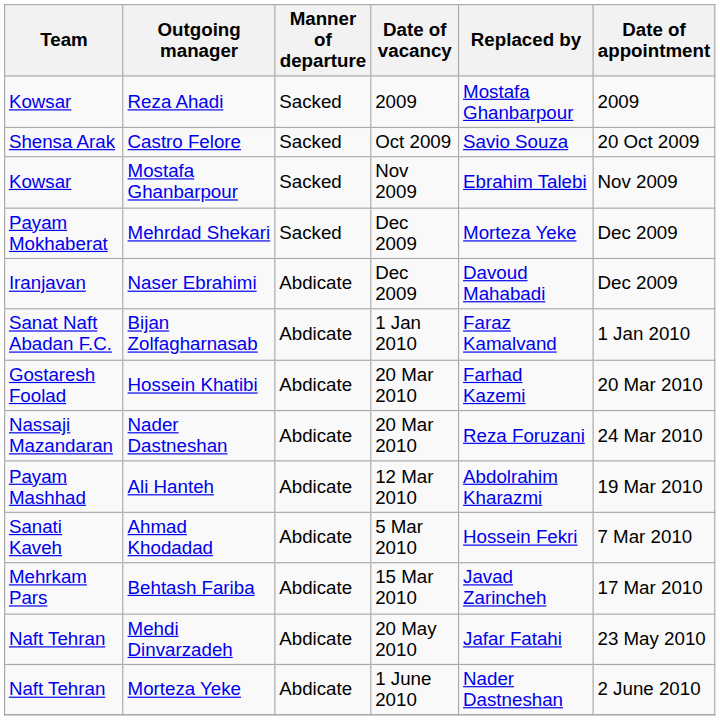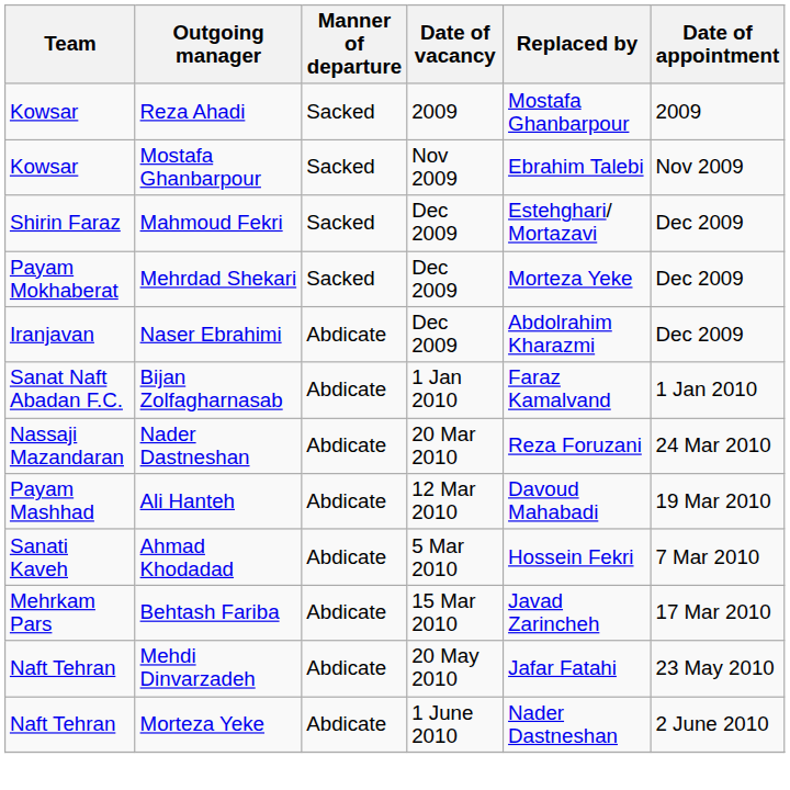- row: Shensa Arak | Castro Felore | Sacked | Oct 2009 | Savio Souza | 20 Oct 2009
+ row: Shirin Faraz | Mahmoud Fekri | Sacked | Dec 2009 | Estehghari/ Mortazavi | Dec 2009
Naser Ebrahimi | Replaced by: Davoud Mahabadi -> Abdolrahim Kharazmi
- row: Gostaresh Foolad | Hossein Khatibi | Abdicate | 20 Mar 2010 | Farhad Kazemi | 20 Mar 2010
Ali Hanteh | Replaced by: Abdolrahim Kharazmi -> Davoud Mahabadi
